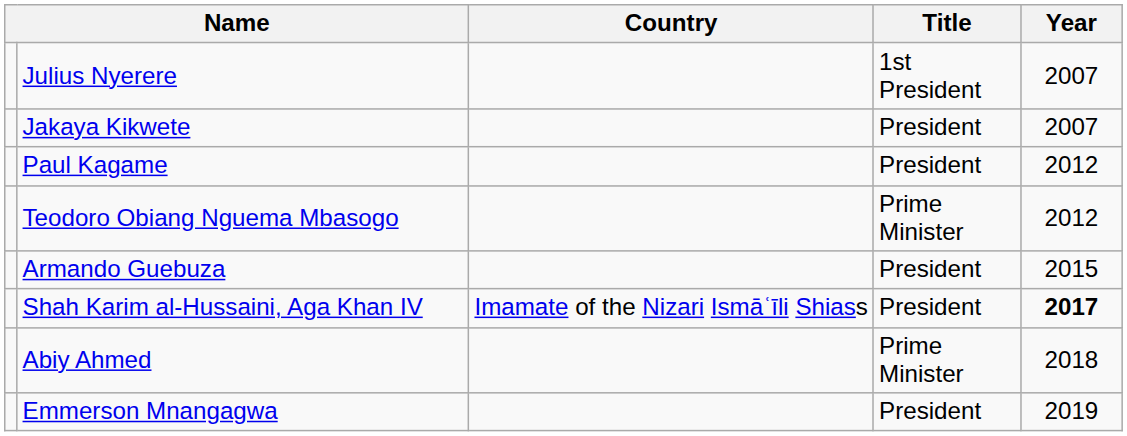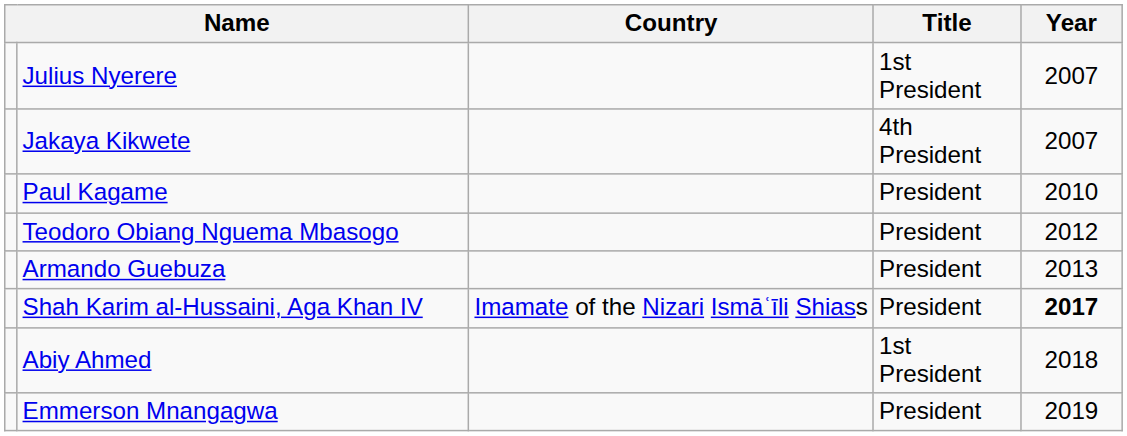Jakaya Kikwete | Title: President -> 4th President
Paul Kagame | Year: 2012 -> 2010
Teodoro Obiang Nguema Mbasogo | Title: Prime Minister -> President
Armando Guebuza | Year: 2015 -> 2013
Abiy Ahmed | Title: Prime Minister -> 1st President
